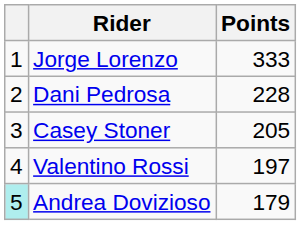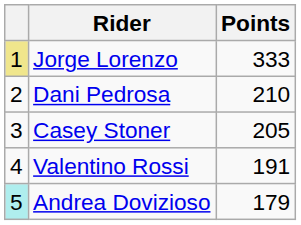Jorge Lorenzo | column 1: no background -> khaki background
Dani Pedrosa | Points: 228 -> 210
Valentino Rossi | Points: 197 -> 191
